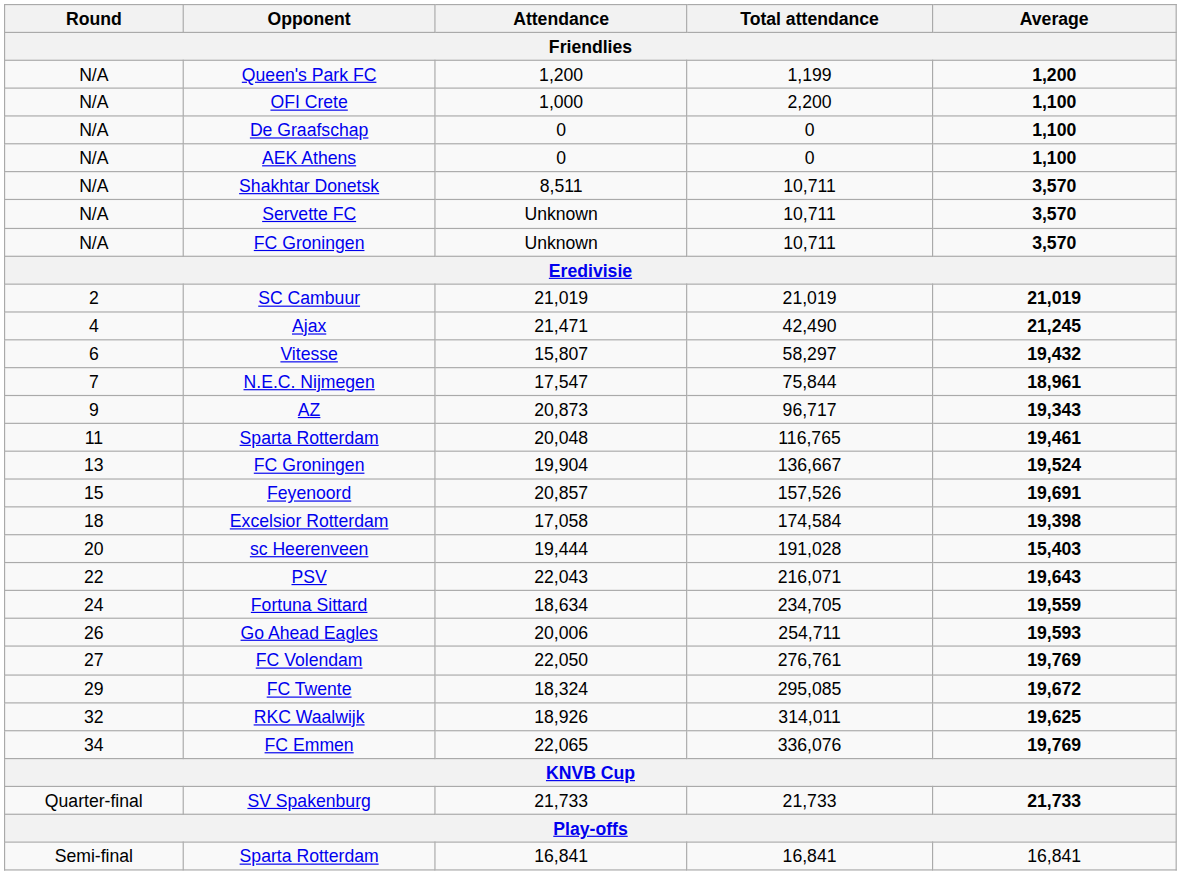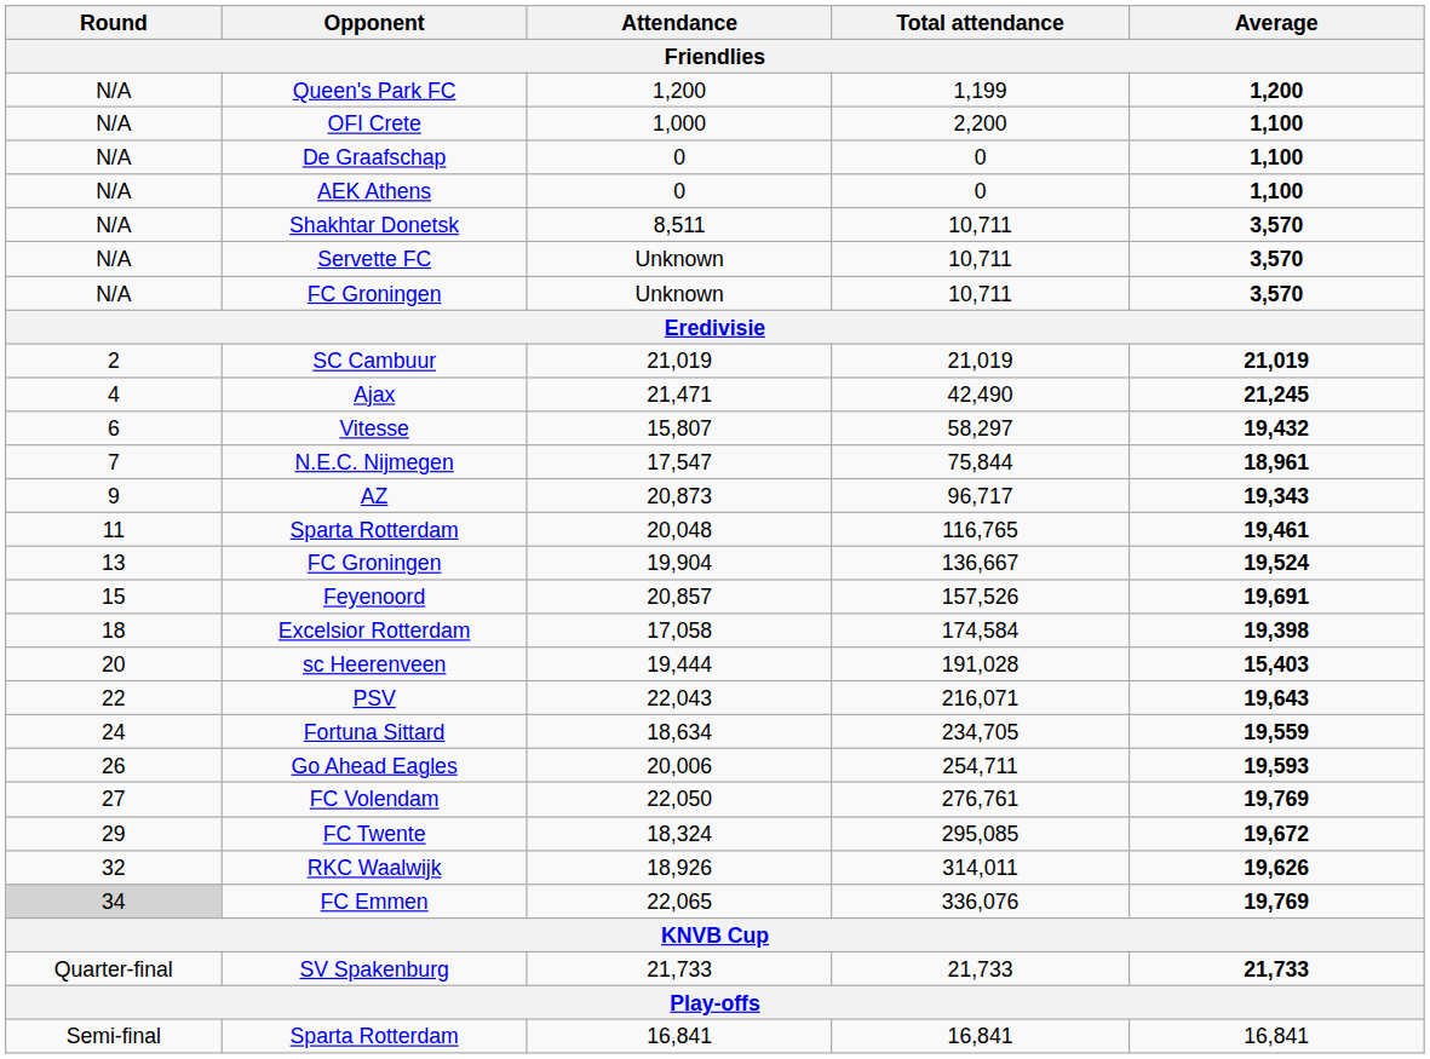RKC Waalwijk | Average: 19,625 -> 19,626
FC Emmen | Round: no background -> lightgrey background
